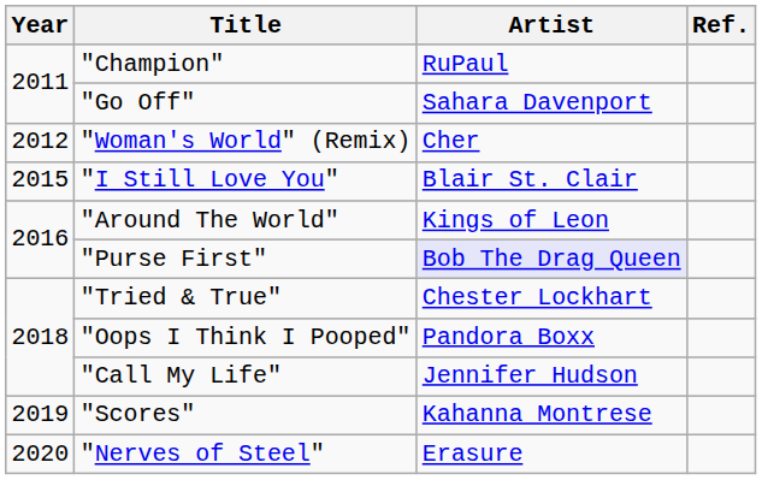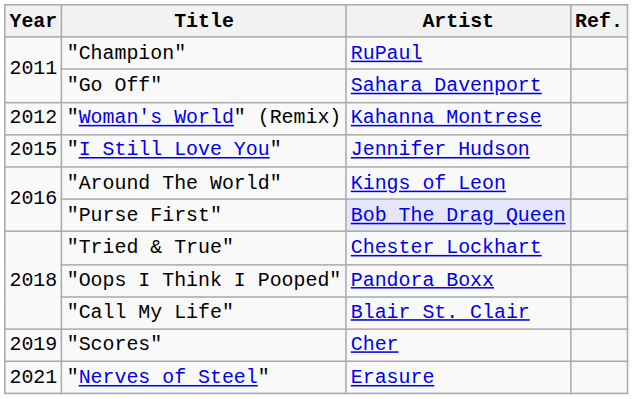"Woman's World" (Remix) | Artist: Cher -> Kahanna Montrese
"I Still Love You" | Artist: Blair St. Clair -> Jennifer Hudson
"Call My Life" | Artist: Jennifer Hudson -> Blair St. Clair
"Scores" | Artist: Kahanna Montrese -> Cher
"Nerves of Steel" | Year: 2020 -> 2021
